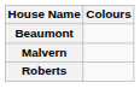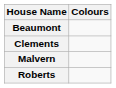+ row: Clements
